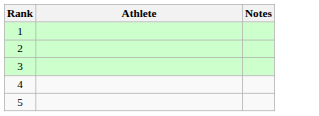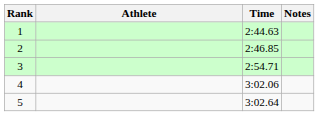+ column: Time | 2:44.63 | 2:46.85 | 2:54.71 | 3:02.06 | 3:02.64
